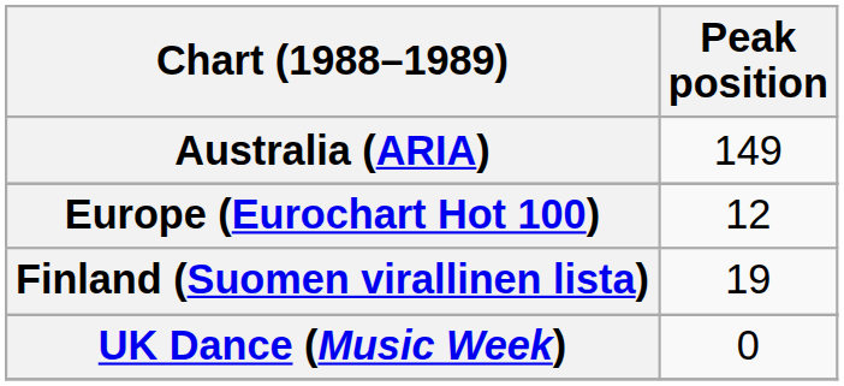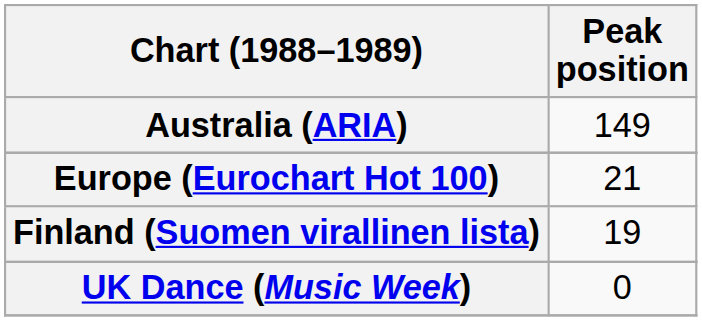Europe (Eurochart Hot 100) | Peak position: 12 -> 21
